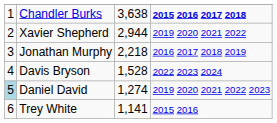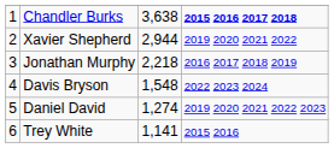Davis Bryson | column 3: 1,528 -> 1,548
Daniel David | column 1: lightblue background -> no background
